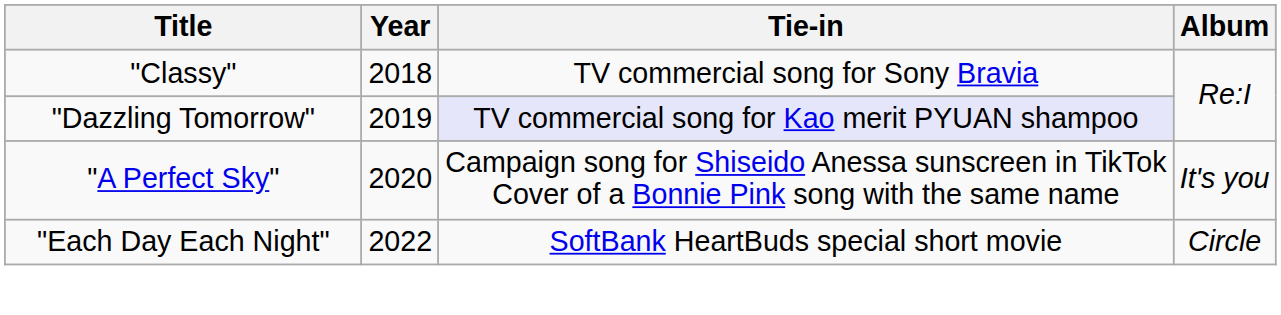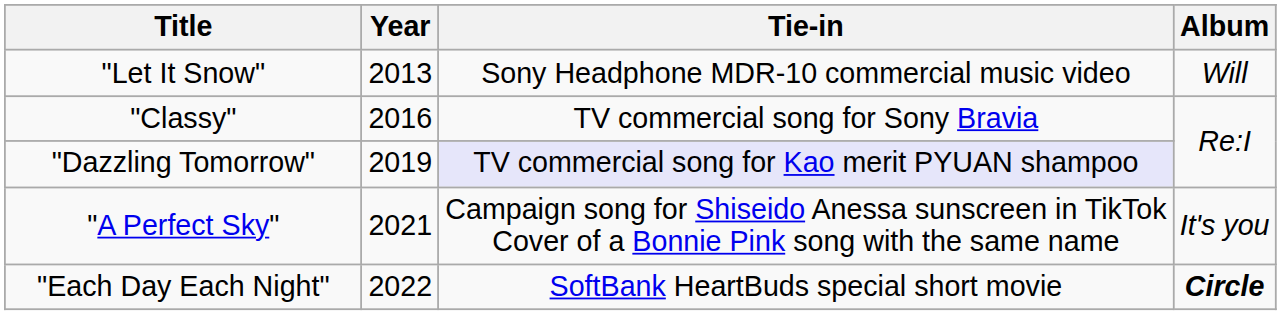+ row: "Let It Snow" | 2013 | Sony Headphone MDR-10 commercial music video | Will
"Classy" | Year: 2018 -> 2016
"A Perfect Sky" | Year: 2020 -> 2021
"Each Day Each Night" | Album: normal -> bold
